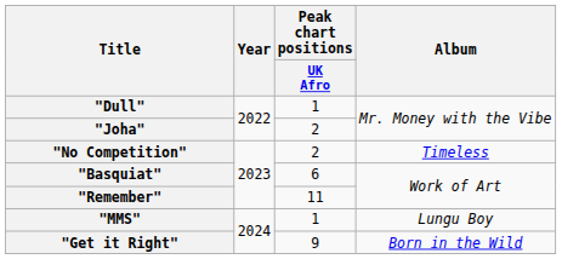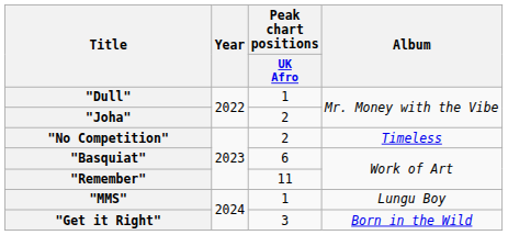"Get it Right" | Peak chart positions / UK Afro: 9 -> 3
